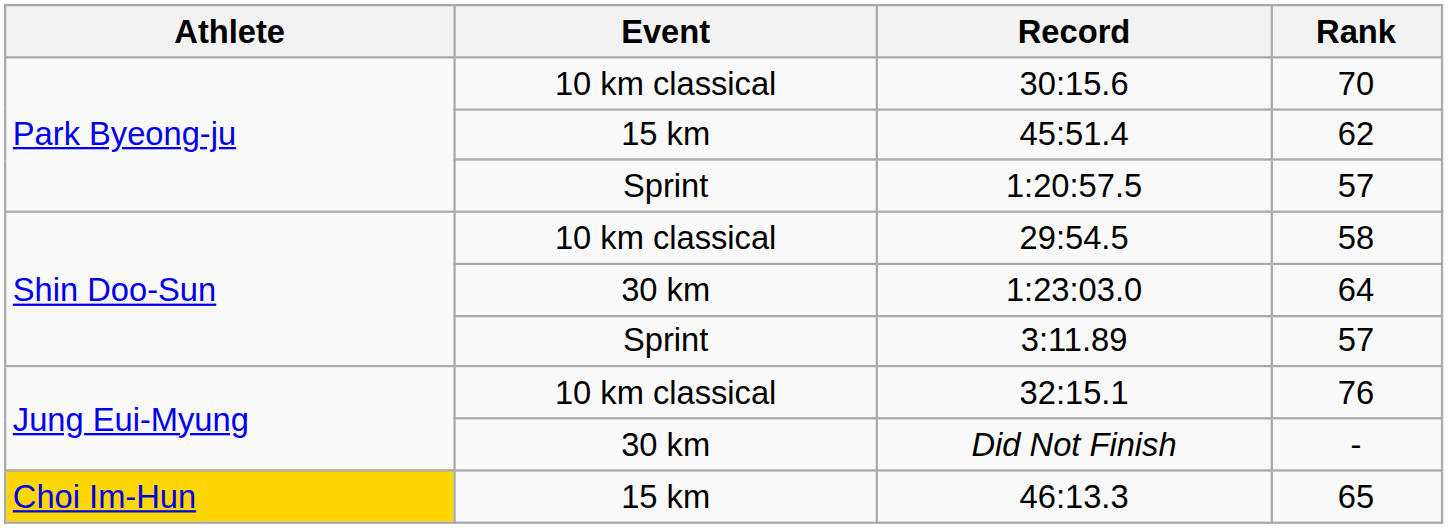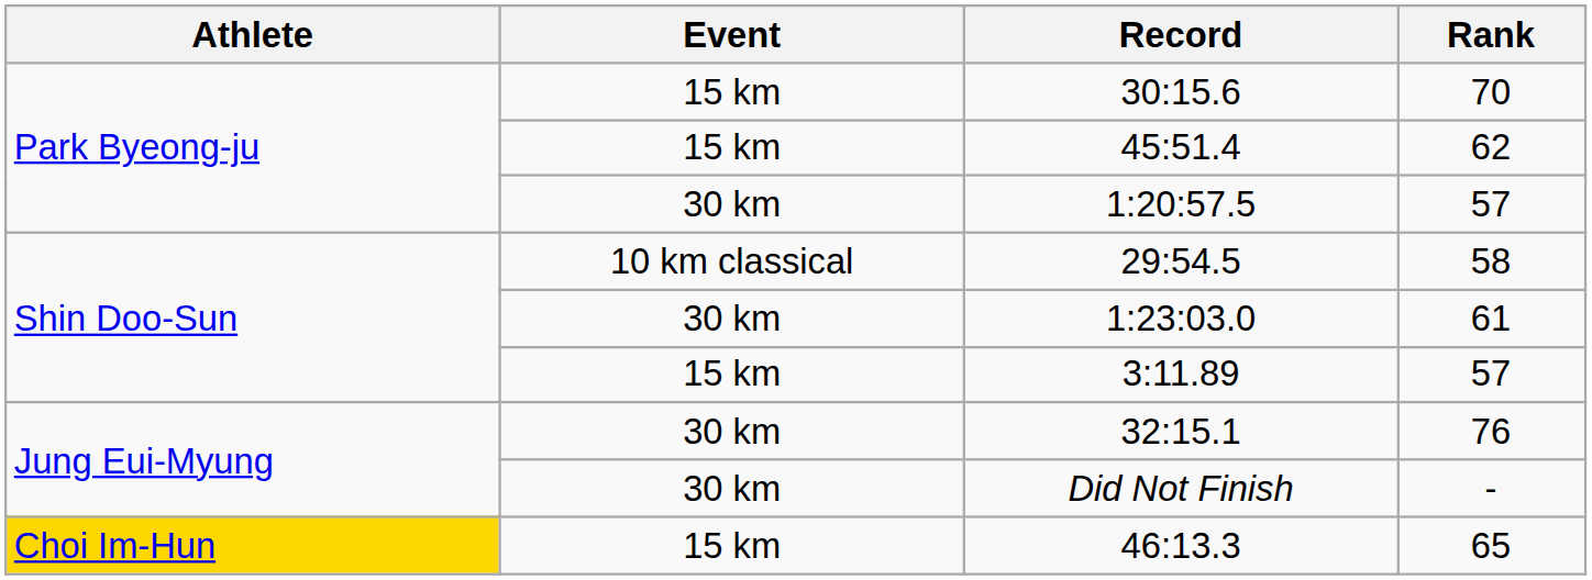30:15.6 | Event: 10 km classical -> 15 km
1:20:57.5 | Event: Sprint -> 30 km
1:23:03.0 | Rank: 64 -> 61
3:11.89 | Event: Sprint -> 15 km
32:15.1 | Event: 10 km classical -> 30 km
